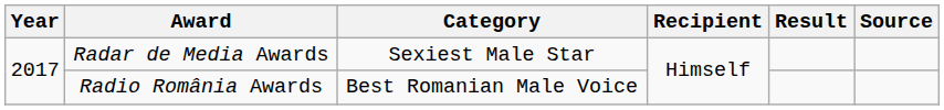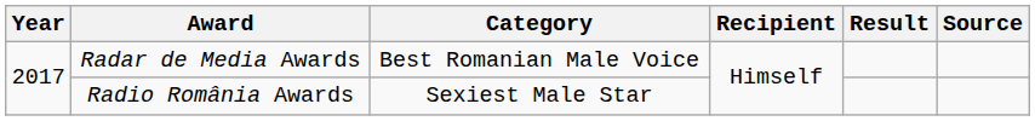Radar de Media Awards | Category: Sexiest Male Star -> Best Romanian Male Voice
Radio România Awards | Category: Best Romanian Male Voice -> Sexiest Male Star
